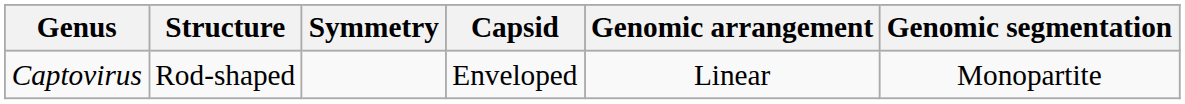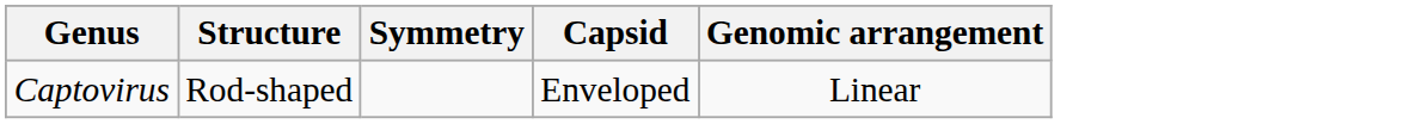- column: Genomic segmentation | Monopartite
